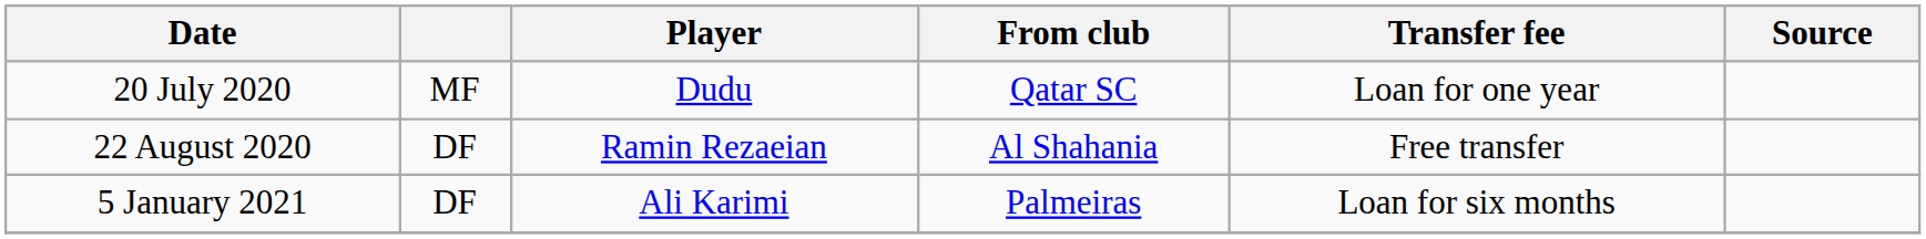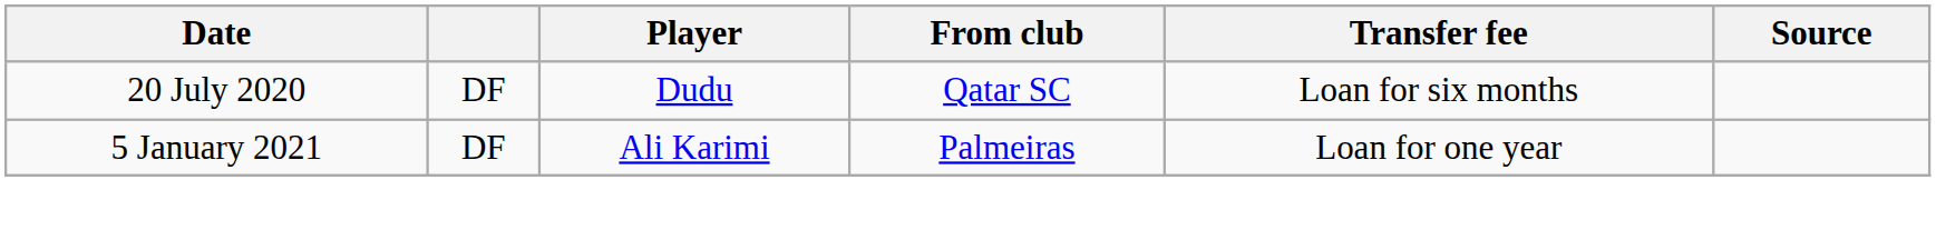20 July 2020 | column 2: MF -> DF
20 July 2020 | Transfer fee: Loan for one year -> Loan for six months
- row: 22 August 2020 | DF | Ramin Rezaeian | Al Shahania | Free transfer
5 January 2021 | Transfer fee: Loan for six months -> Loan for one year
